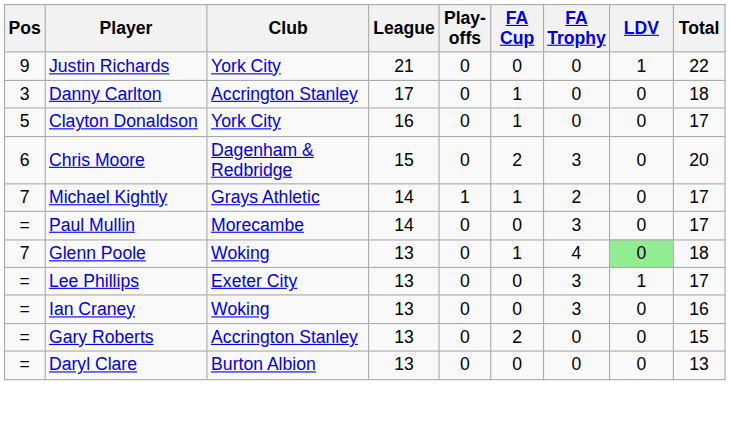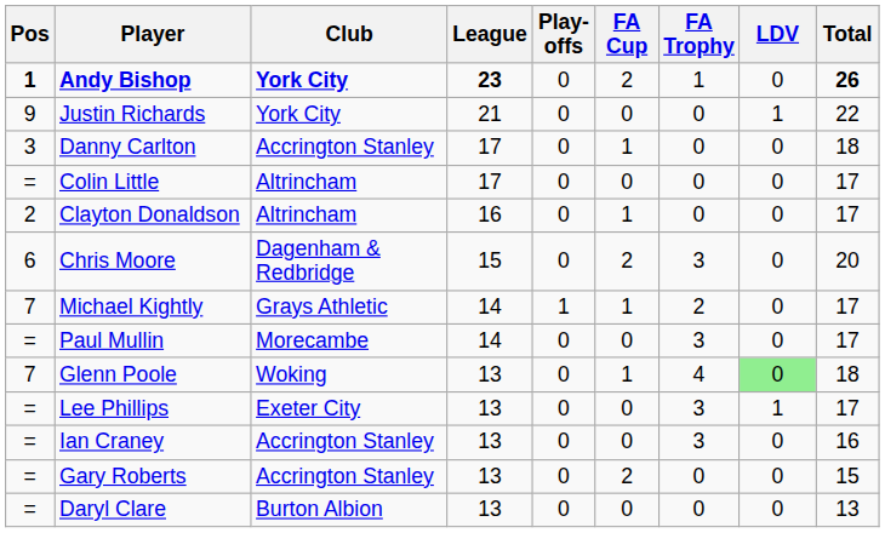+ row: 1 | Andy Bishop | York City | 23 | 0 | 2 | 1 | 0 | 26
+ row: = | Colin Little | Altrincham | 17 | 0 | 0 | 0 | 0 | 17
Clayton Donaldson | Pos: 5 -> 2
Clayton Donaldson | Club: York City -> Altrincham
Ian Craney | Club: Woking -> Accrington Stanley
